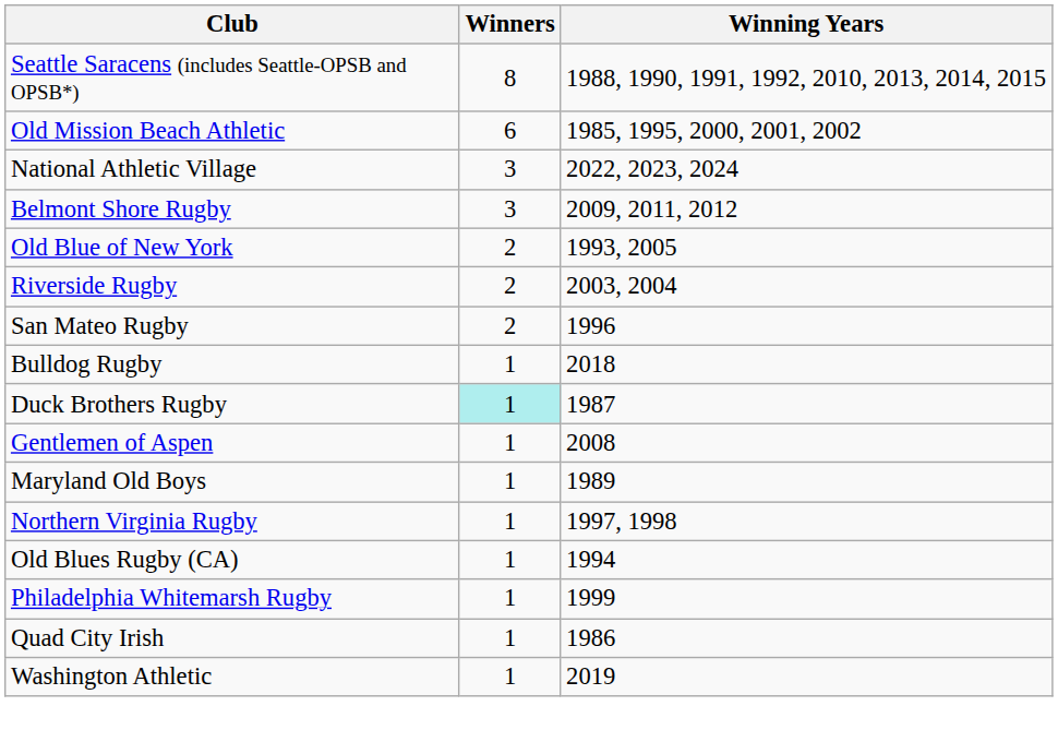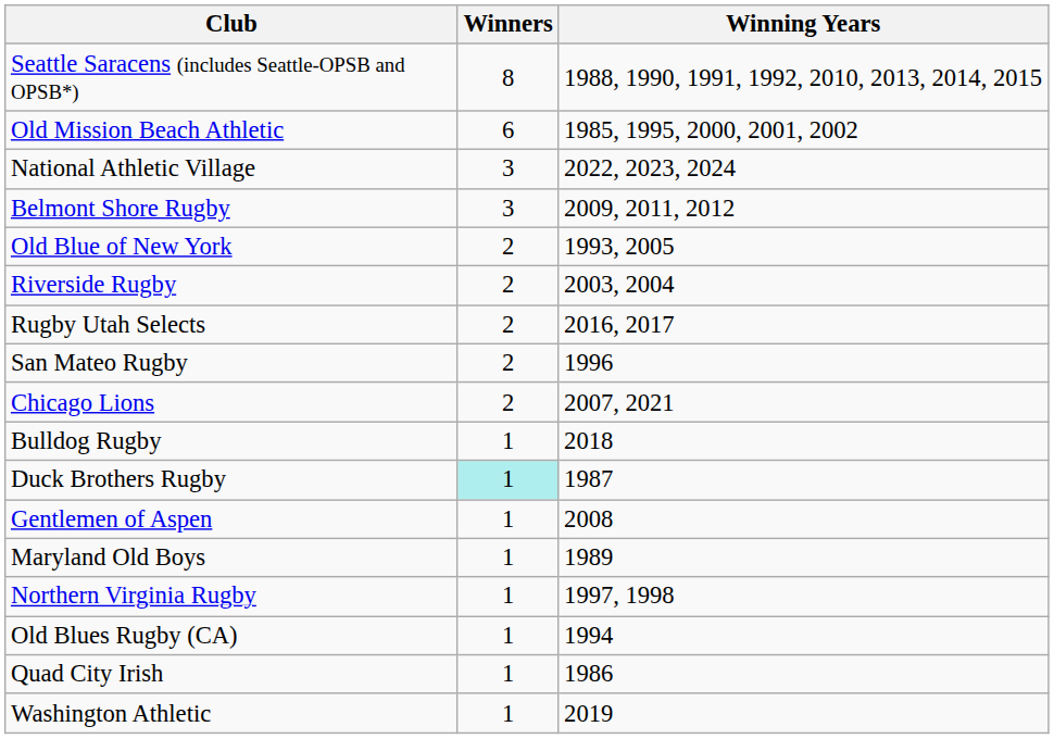+ row: Rugby Utah Selects | 2 | 2016, 2017
+ row: Chicago Lions | 2 | 2007, 2021
- row: Philadelphia Whitemarsh Rugby | 1 | 1999
